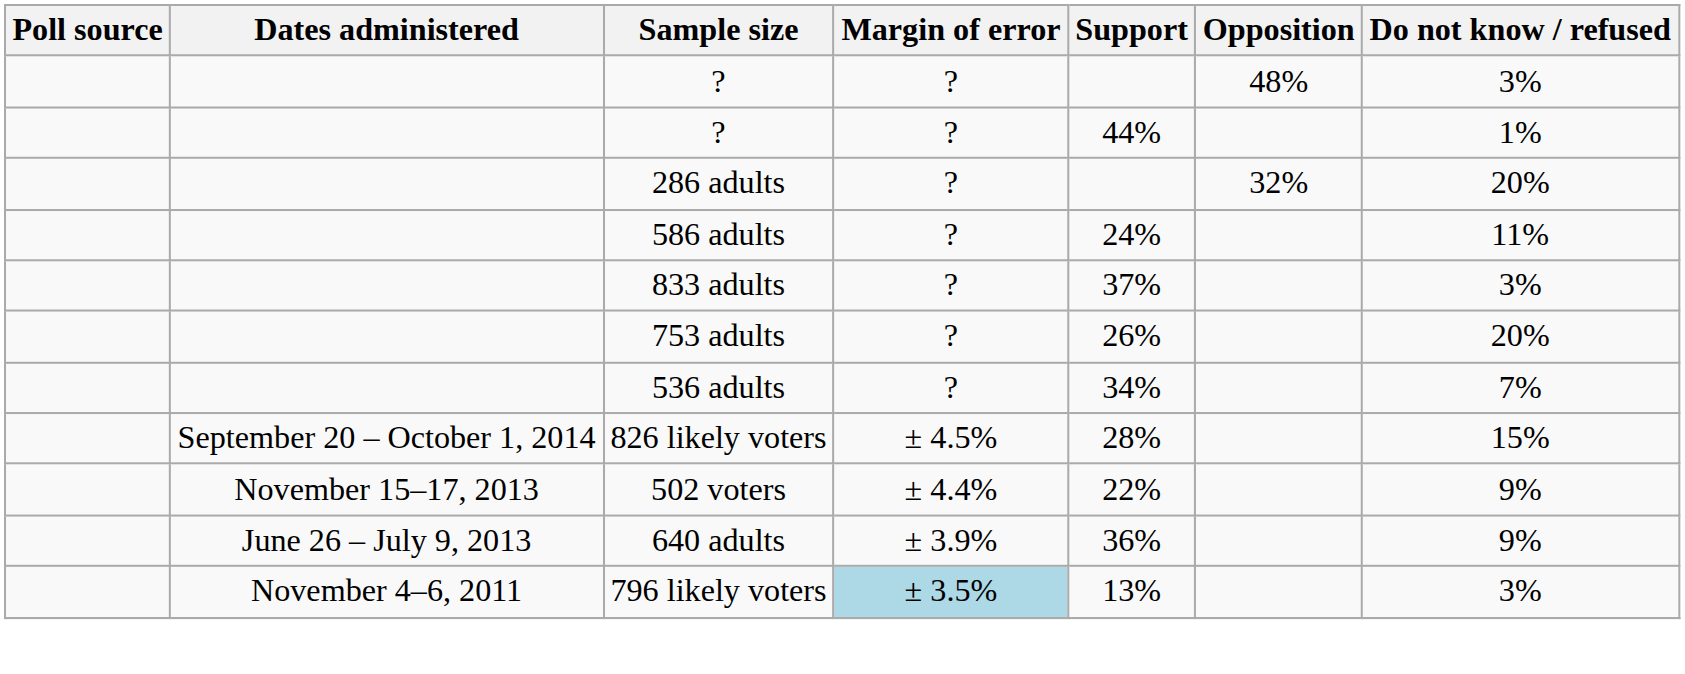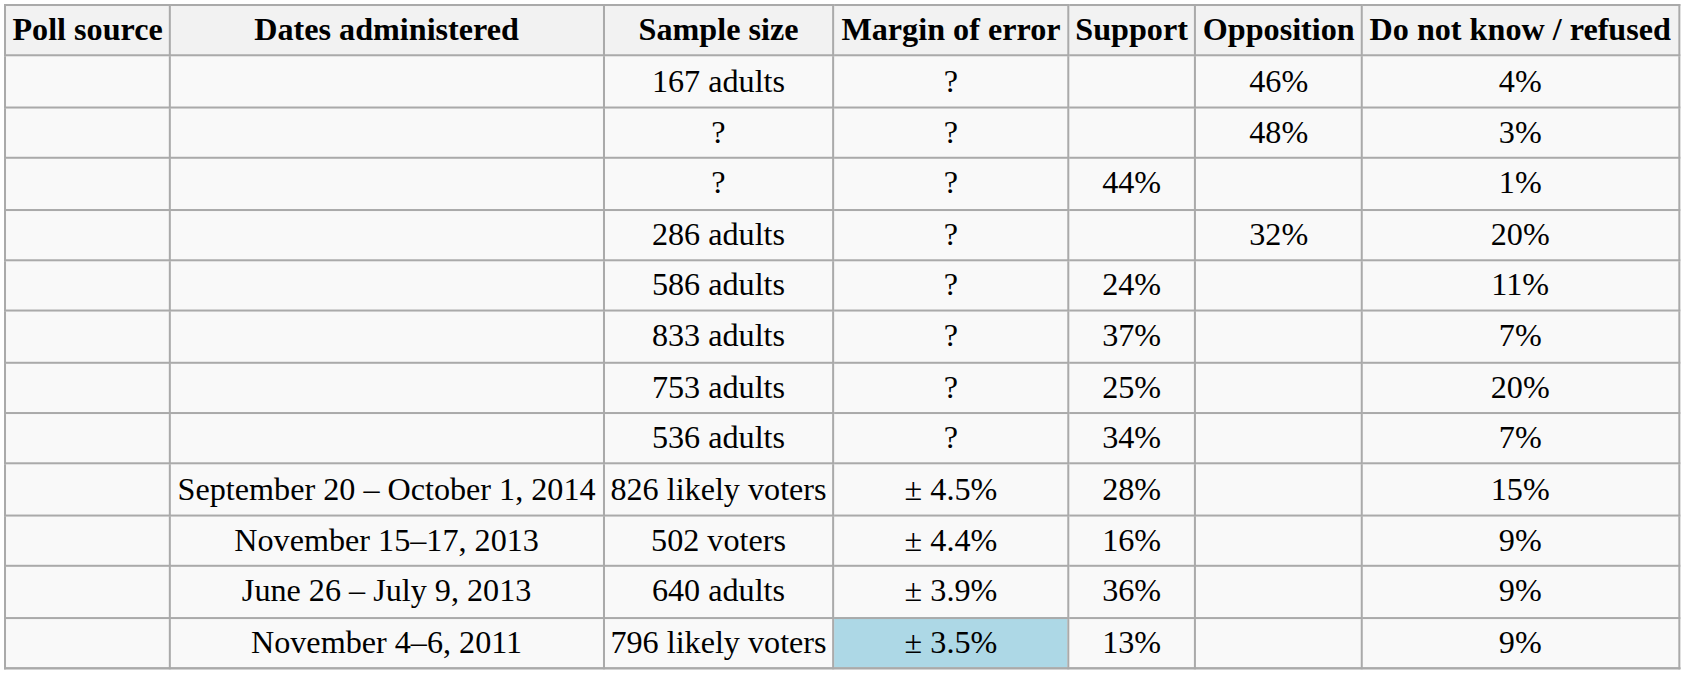+ row: 167 adults | ? | 46% | 4%
833 adults | Do not know / refused: 3% -> 7%
753 adults | Support: 26% -> 25%
502 voters | Support: 22% -> 16%
796 likely voters | Do not know / refused: 3% -> 9%
